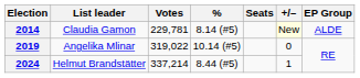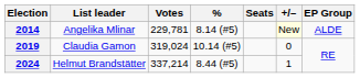2014 | List leader: Claudia Gamon -> Angelika Mlinar
2019 | List leader: Angelika Mlinar -> Claudia Gamon
2019 | Votes: 319,022 -> 319,024
